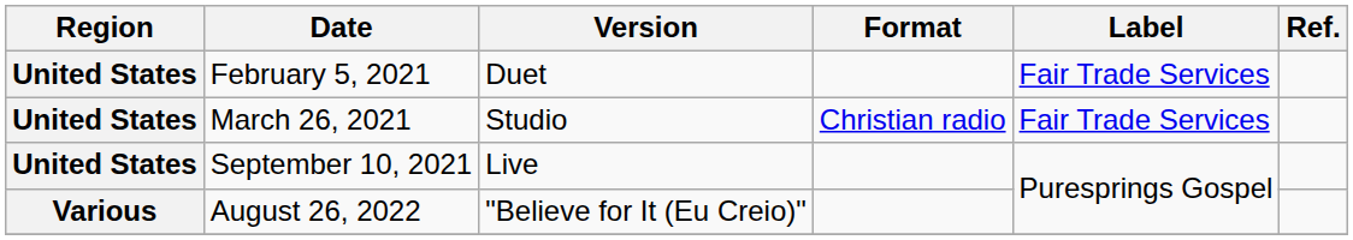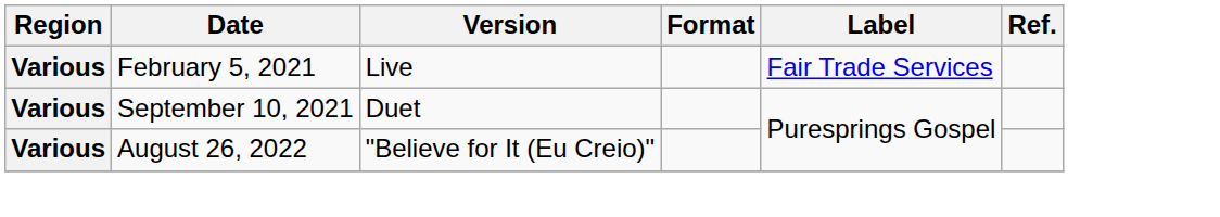February 5, 2021 | Region: United States -> Various
February 5, 2021 | Version: Duet -> Live
- row: United States | March 26, 2021 | Studio | Christian radio | Fair Trade Services
September 10, 2021 | Region: United States -> Various
September 10, 2021 | Version: Live -> Duet
